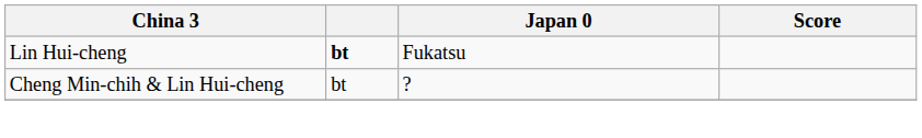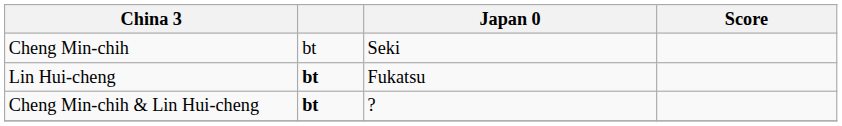+ row: Cheng Min-chih | bt | Seki
Cheng Min-chih & Lin Hui-cheng | column 2: normal -> bold
